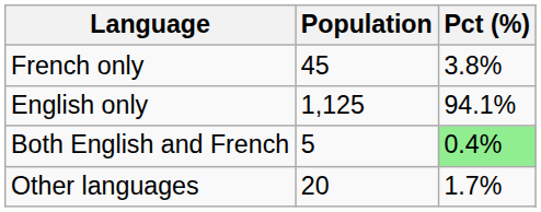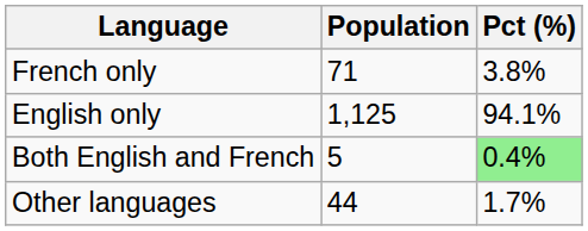French only | Population: 45 -> 71
Other languages | Population: 20 -> 44
